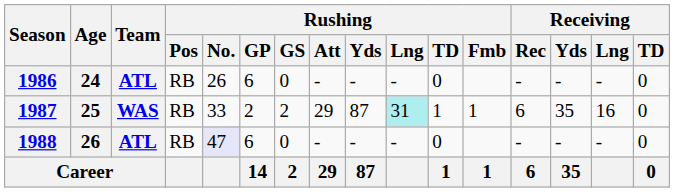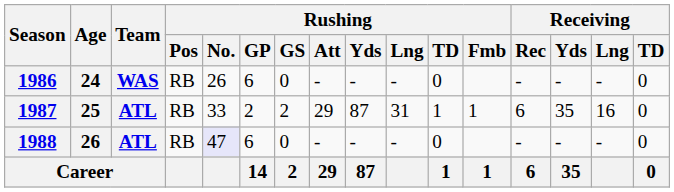1986 | Team: ATL -> WAS
1987 | Team: WAS -> ATL
1987 | Rushing / Lng: paleturquoise background -> no background
